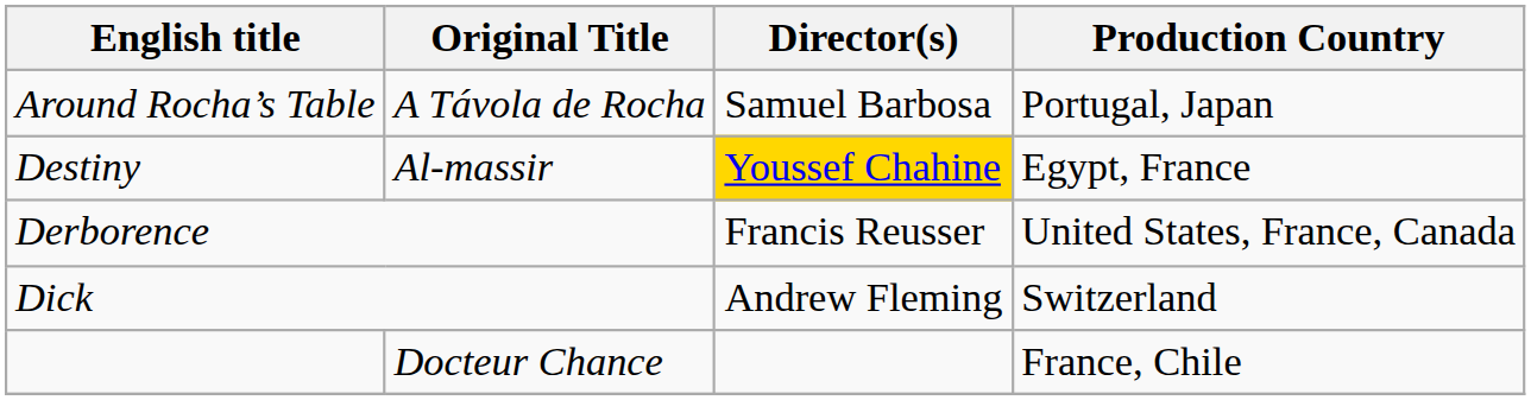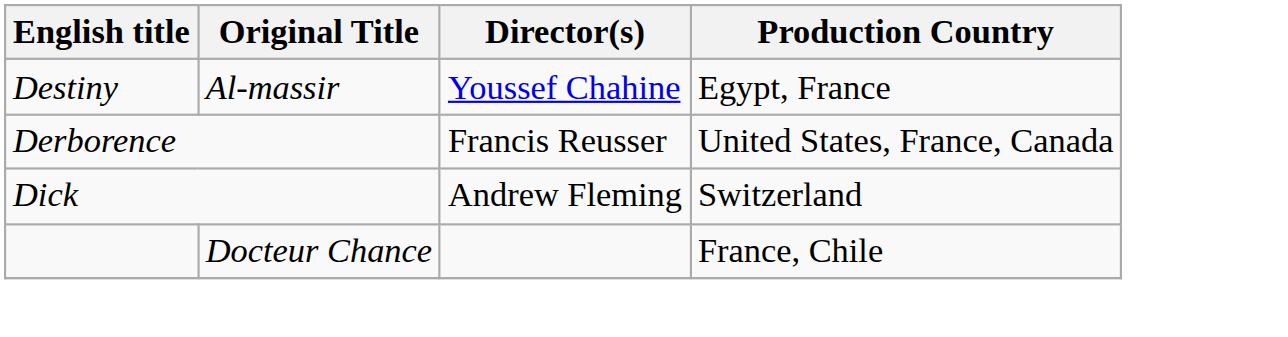- row: Around Rocha’s Table | A Távola de Rocha | Samuel Barbosa | Portugal, Japan
Destiny | Director(s): gold background -> no background
